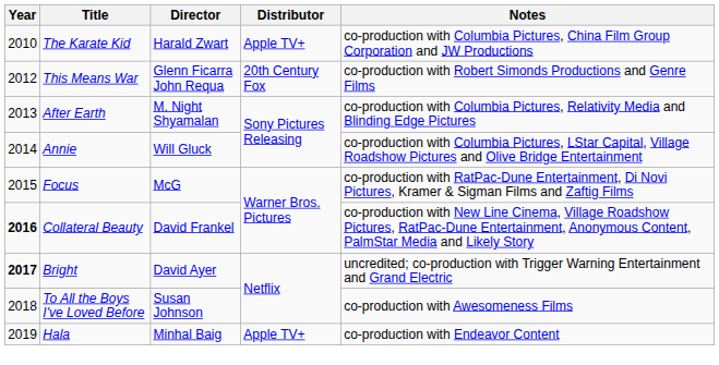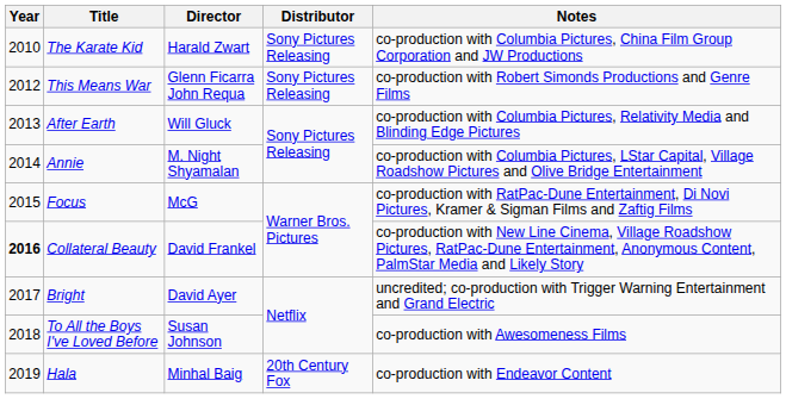The Karate Kid | Distributor: Apple TV+ -> Sony Pictures Releasing
This Means War | Distributor: 20th Century Fox -> Sony Pictures Releasing
After Earth | Director: M. Night Shyamalan -> Will Gluck
Annie | Director: Will Gluck -> M. Night Shyamalan
Bright | Year: bold -> normal
Hala | Distributor: Apple TV+ -> 20th Century Fox
